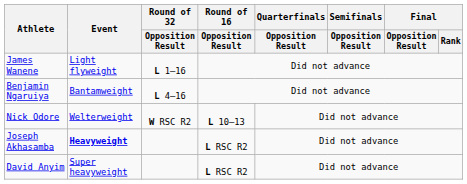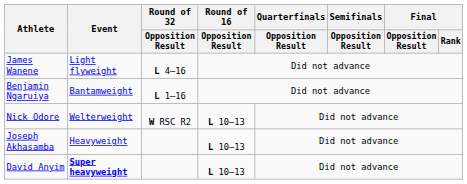James Wanene | Round of 32 / Opposition Result: L 1–16 -> L 4–16
Benjamin Ngaruiya | Round of 32 / Opposition Result: L 4–16 -> L 1–16
Joseph Akhasamba | Event: bold -> normal
Joseph Akhasamba | Round of 16 / Opposition Result: L RSC R2 -> L 10–13
David Anyim | Event: normal -> bold
David Anyim | Round of 16 / Opposition Result: L RSC R2 -> L 10–13
